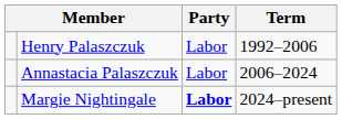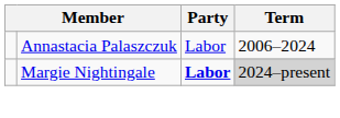- row: Henry Palaszczuk | Labor | 1992–2006
Margie Nightingale | Term: no background -> lightgrey background
